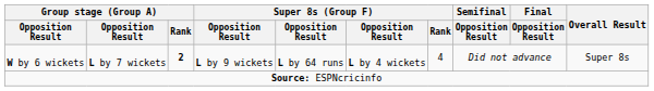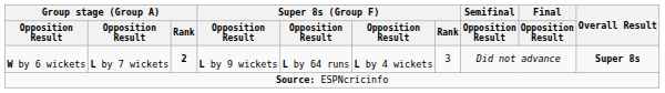W by 6 wickets | Super 8s (Group F) / Rank: 4 -> 3
W by 6 wickets | Overall Result: normal -> bold
